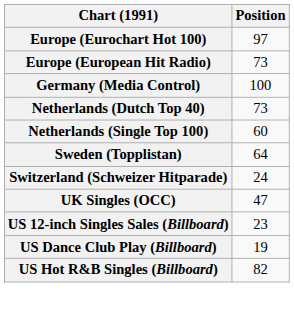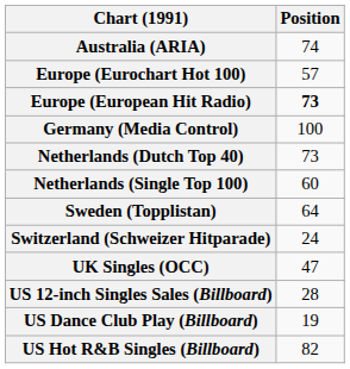+ row: Australia (ARIA) | 74
Europe (Eurochart Hot 100) | Position: 97 -> 57
Europe (European Hit Radio) | Position: normal -> bold
US 12-inch Singles Sales (Billboard) | Position: 23 -> 28
